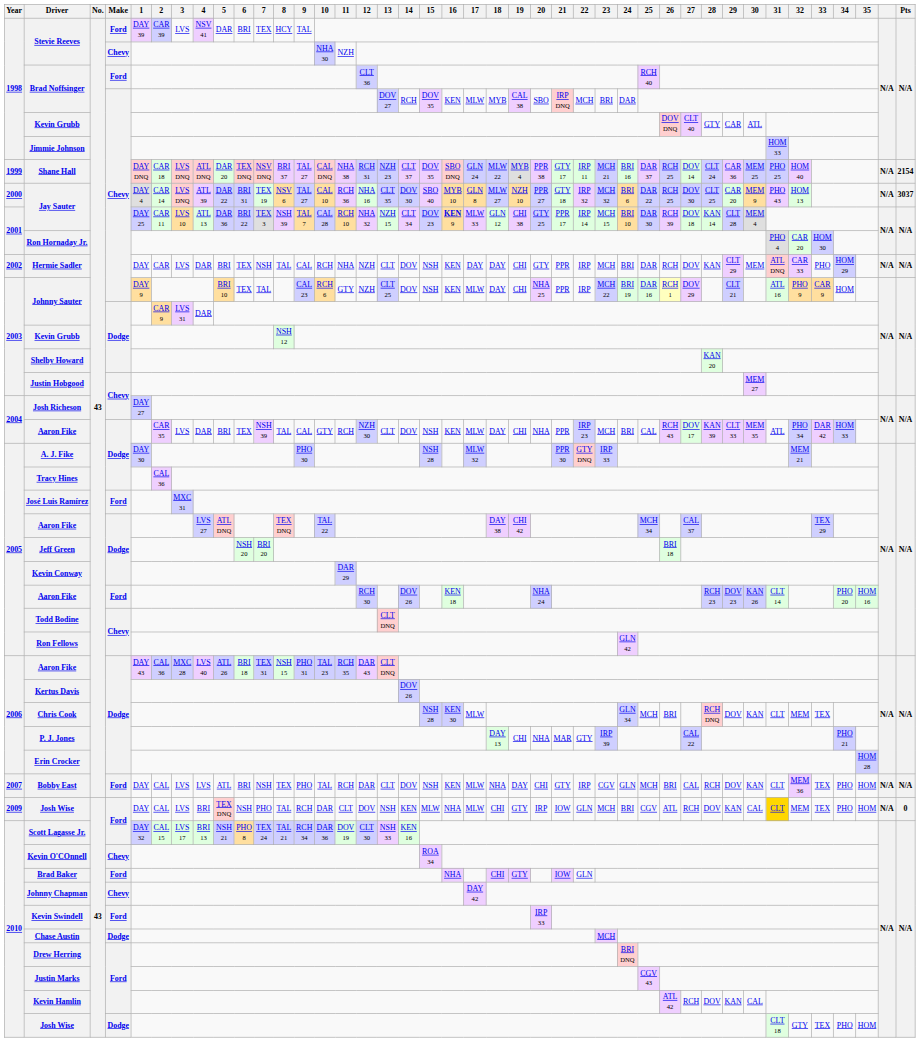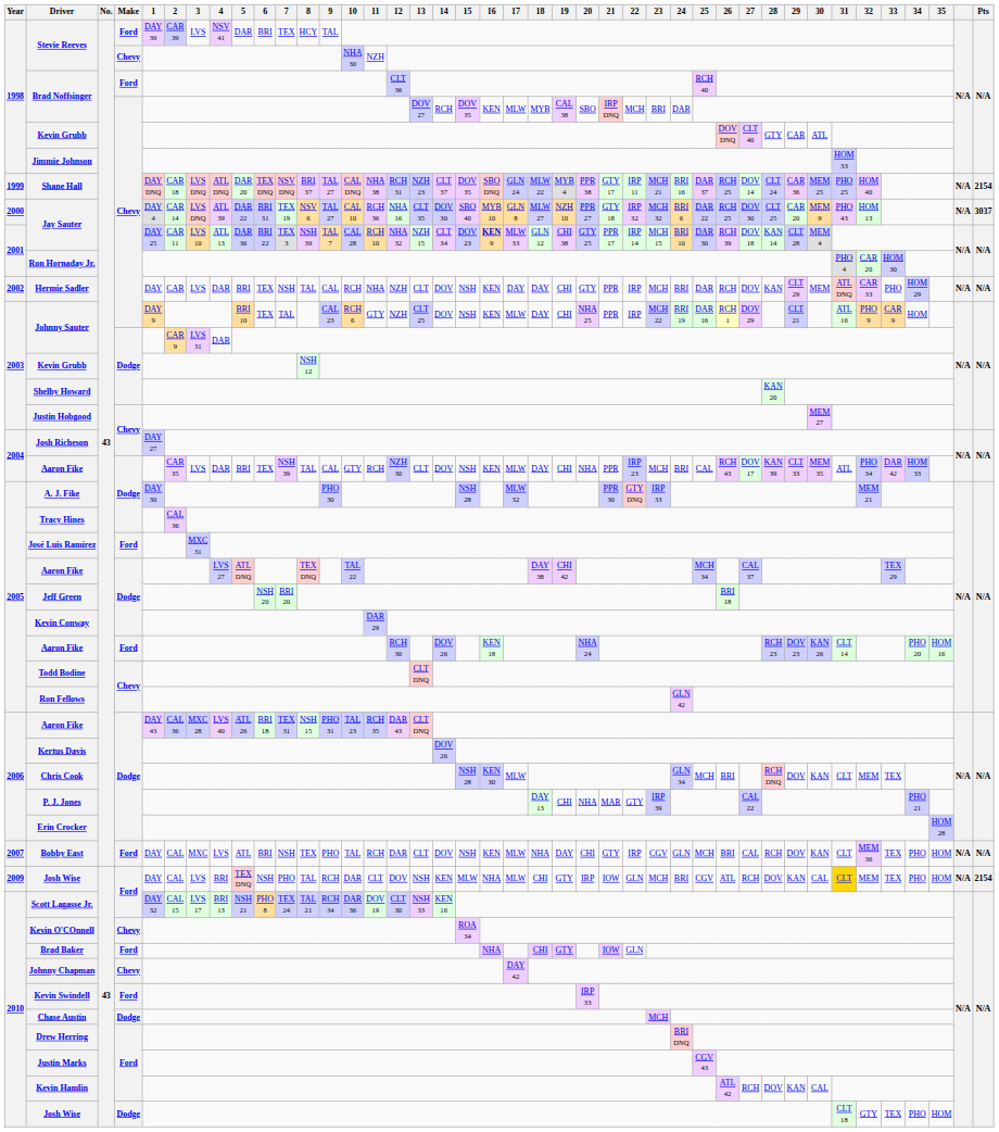Bobby East | 3: LVS -> MXC
Josh Wise / Ford | Pts: 0 -> 2154
